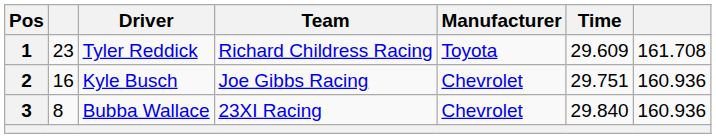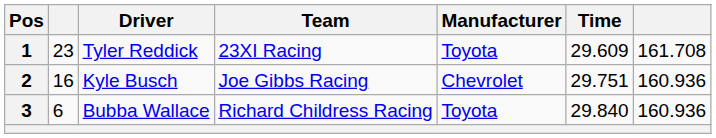1 | Team: Richard Childress Racing -> 23XI Racing
3 | column 2: 8 -> 6
3 | Team: 23XI Racing -> Richard Childress Racing
3 | Manufacturer: Chevrolet -> Toyota
